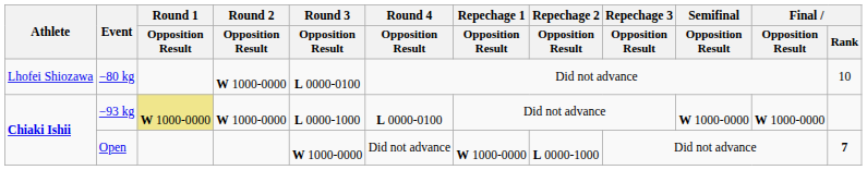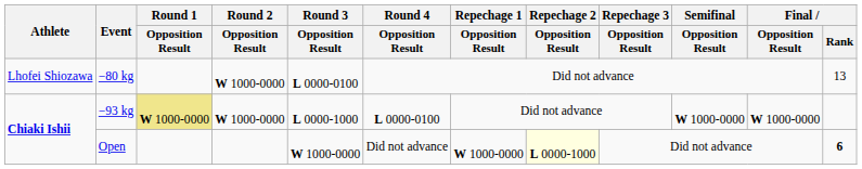−80 kg | Final / Rank: 10 -> 13
Open | Repechage 2 / Opposition Result: no background -> lightyellow background
Open | Final / Rank: 7 -> 6
